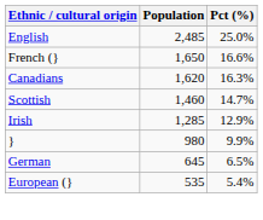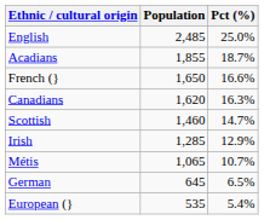+ row: Acadians | 1,855 | 18.7%
+ row: Métis | 1,065 | 10.7%
- row: } | 980 | 9.9%
